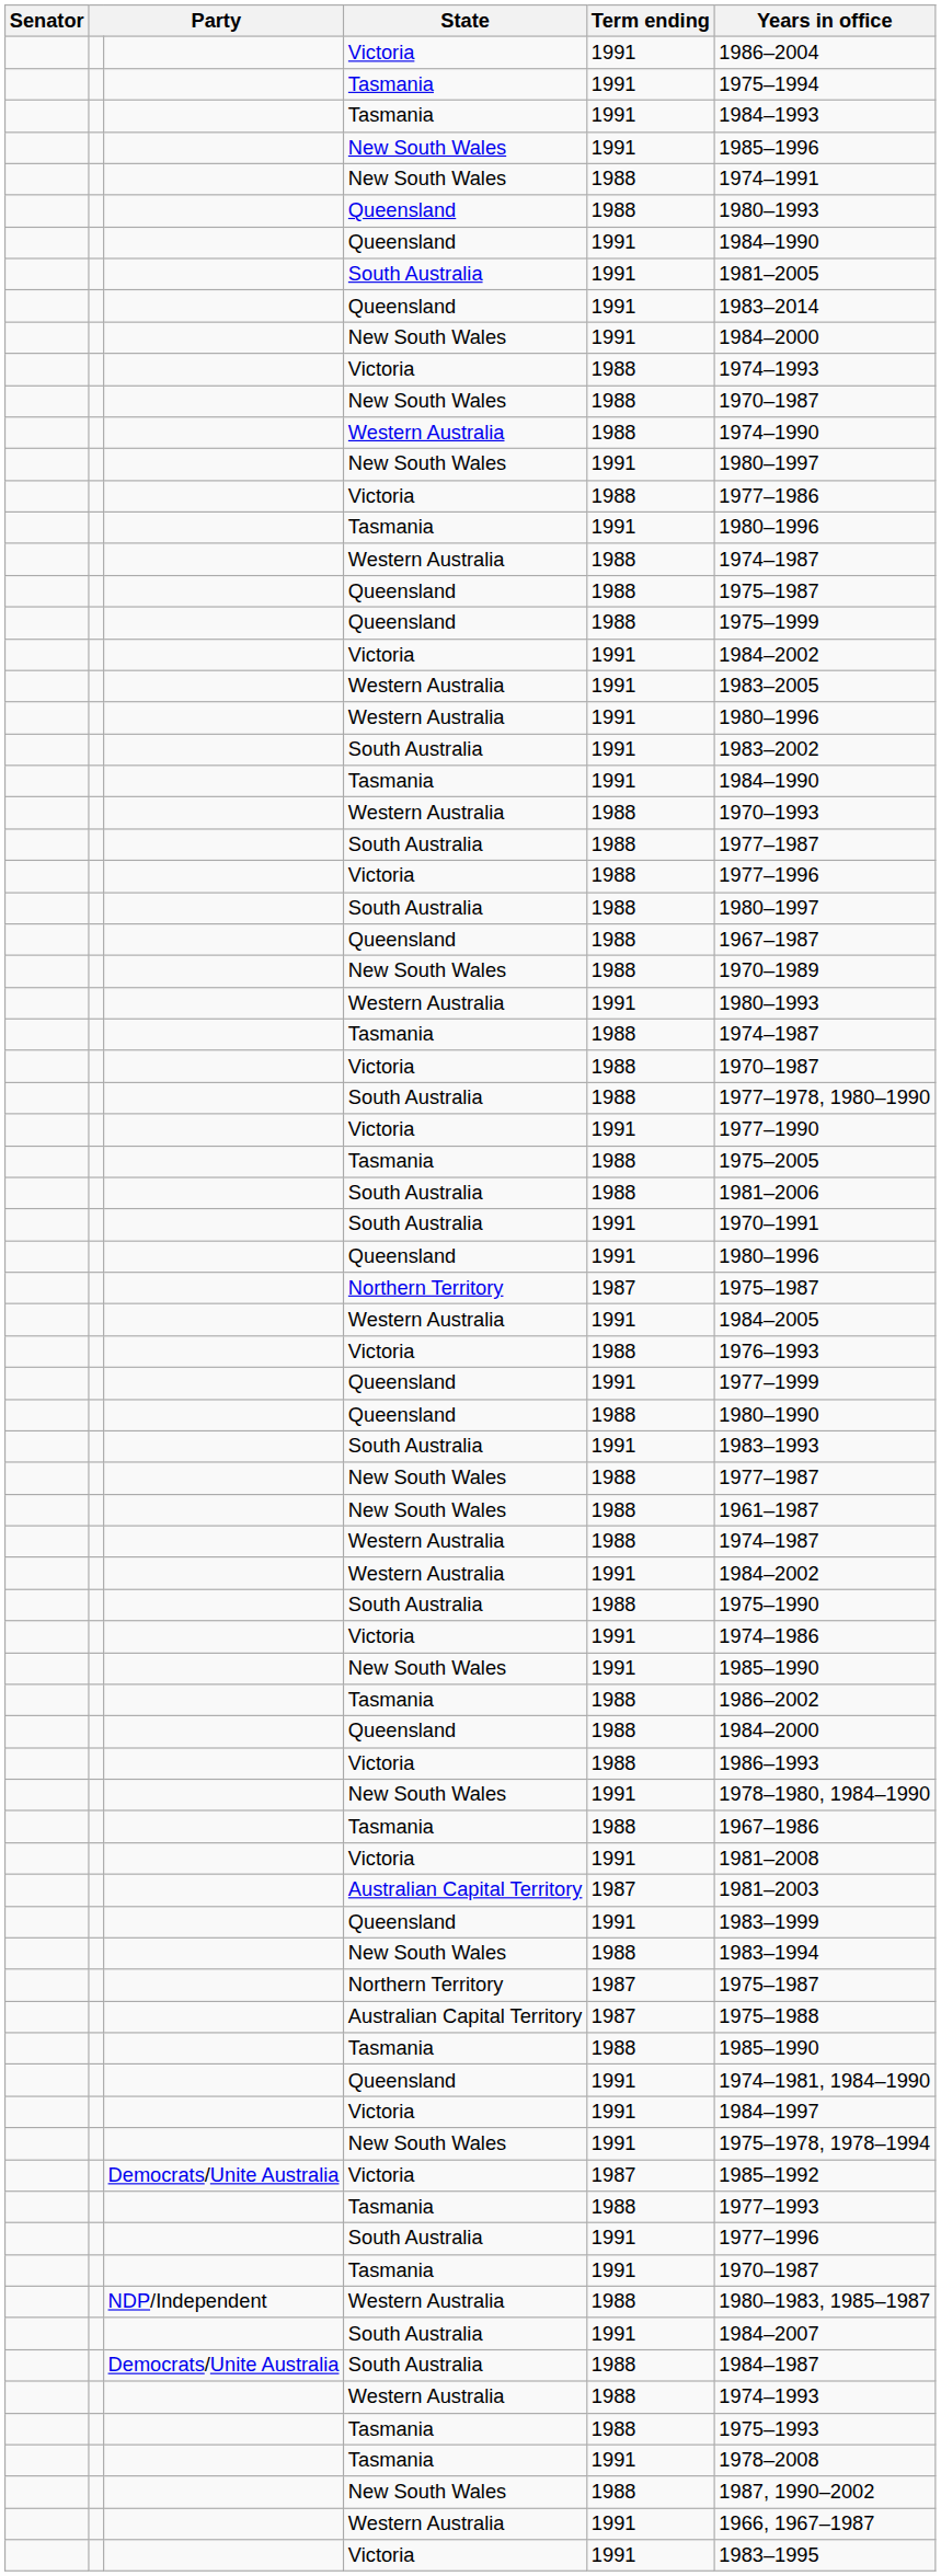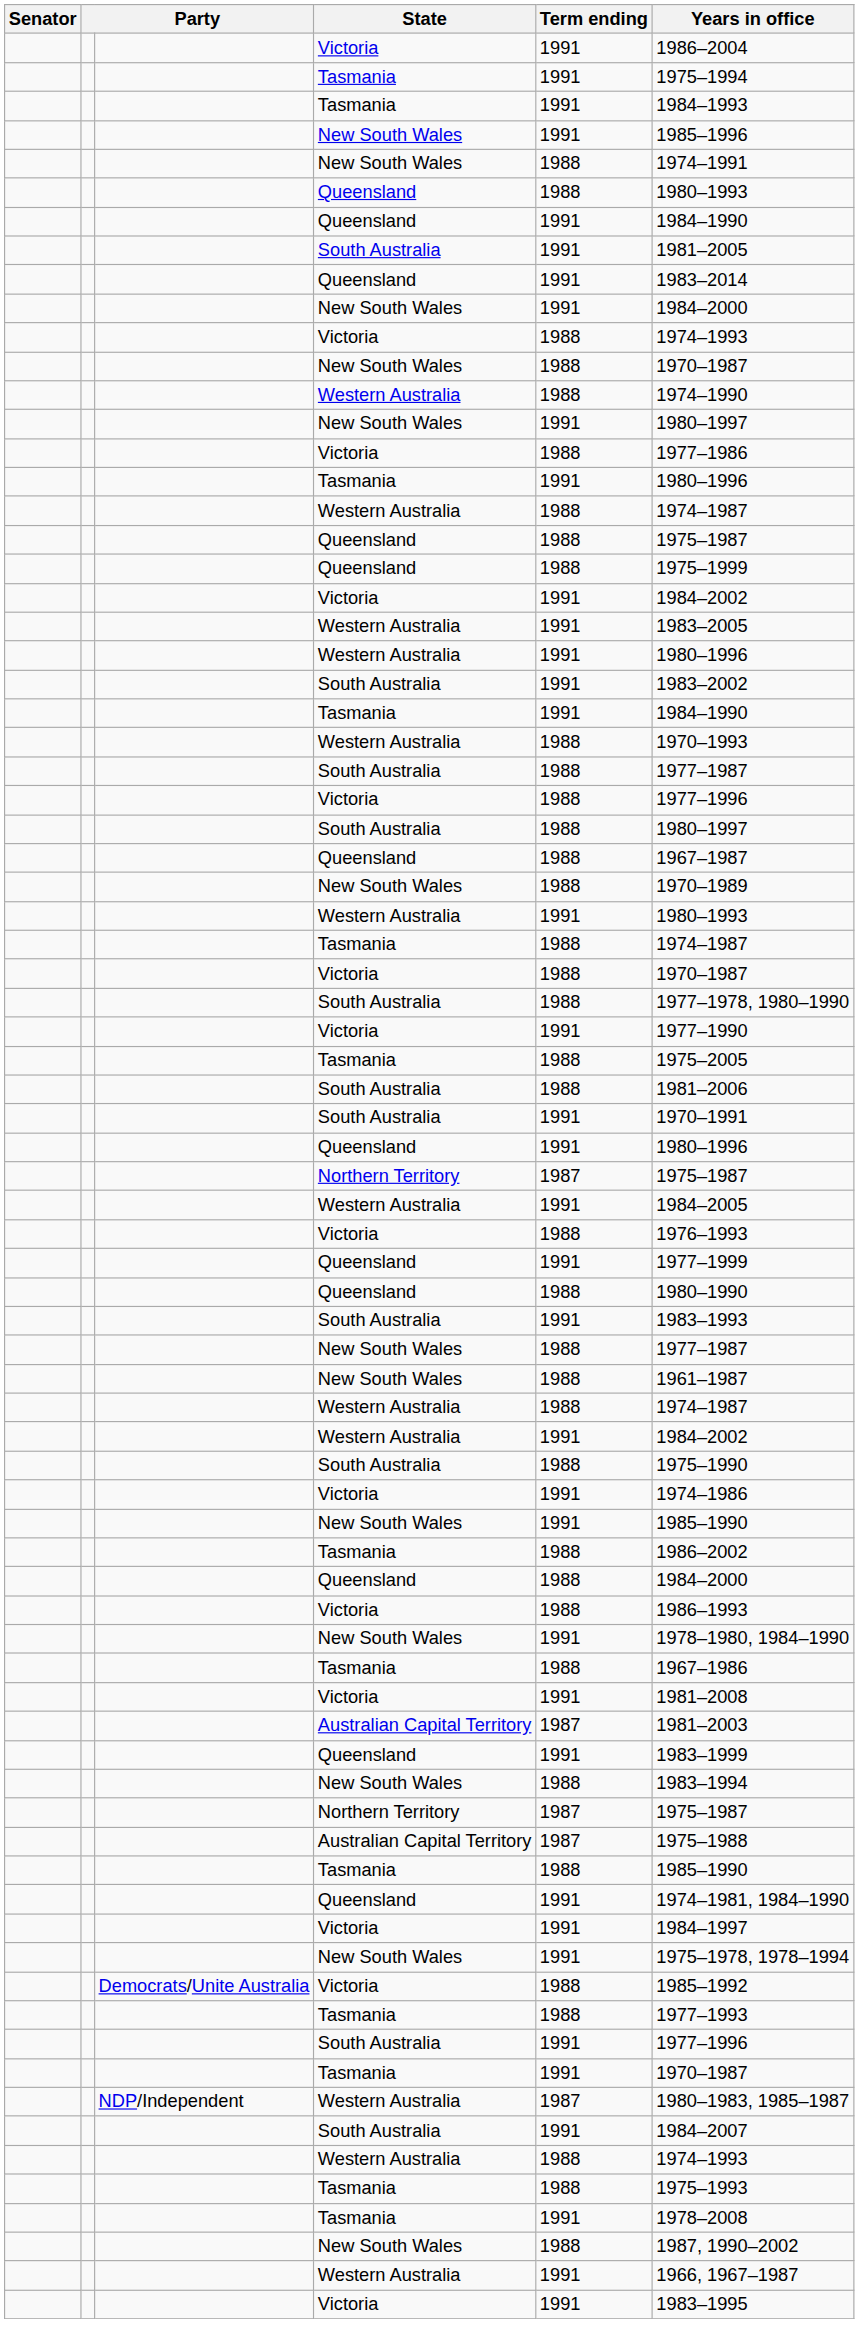Democrats/Unite Australia / Victoria | Term ending: 1987 -> 1988
NDP/Independent / Western Australia | Term ending: 1988 -> 1987
- row: Democrats/Unite Australia | South Australia | 1988 | 1984–1987
